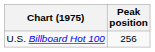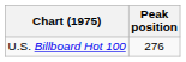U.S. Billboard Hot 100 | Peak position: 256 -> 276
